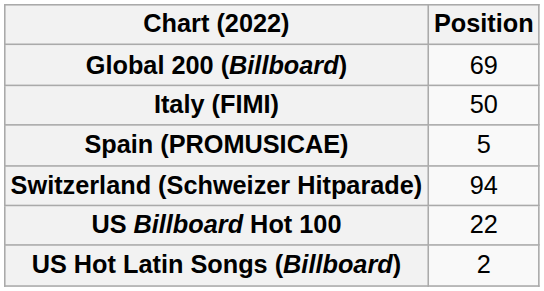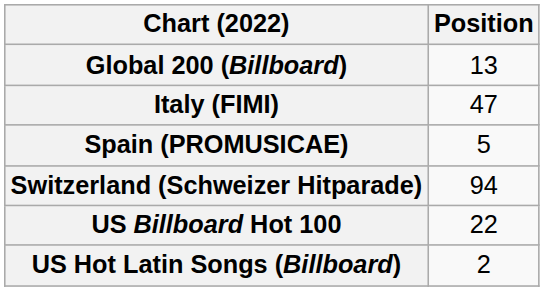Global 200 (Billboard) | Position: 69 -> 13
Italy (FIMI) | Position: 50 -> 47
